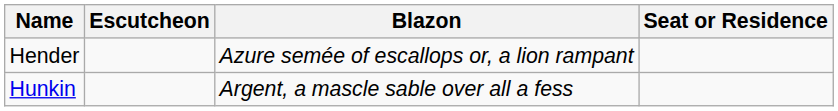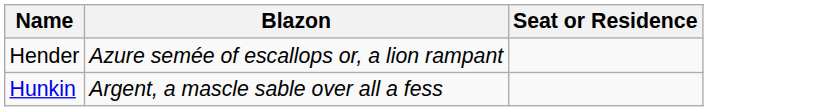- column: Escutcheon
